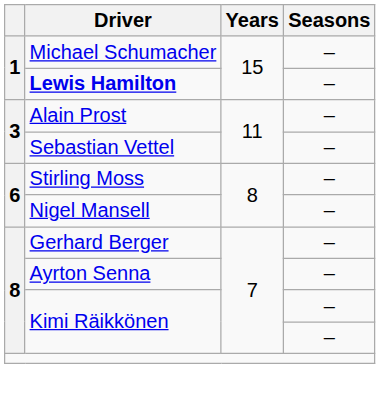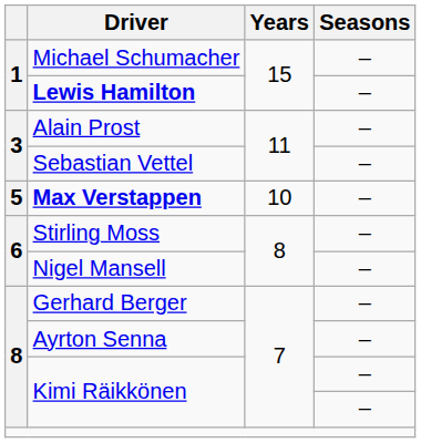+ row: 5 | Max Verstappen | 10 | –
